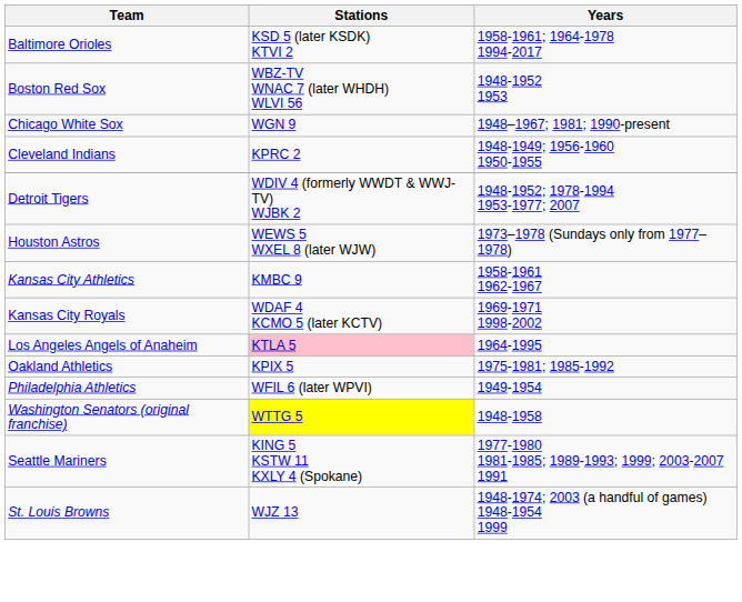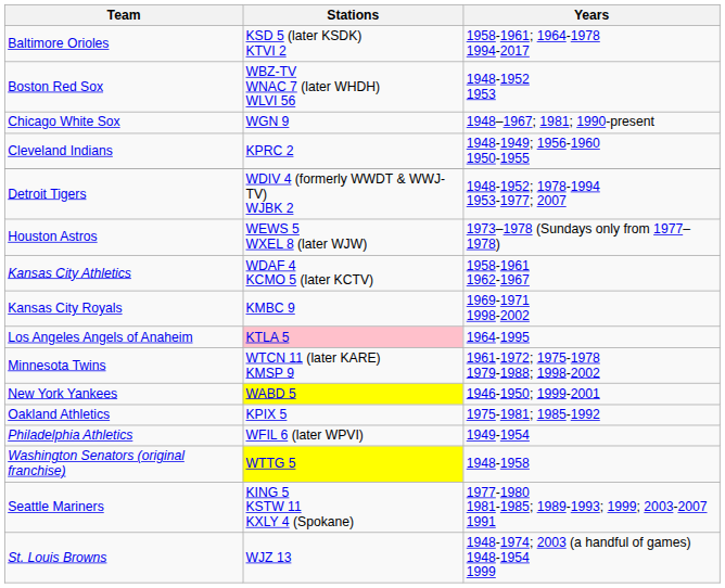Kansas City Athletics | Stations: KMBC 9 -> WDAF 4 KCMO 5 (later KCTV)
Kansas City Royals | Stations: WDAF 4 KCMO 5 (later KCTV) -> KMBC 9
+ row: Minnesota Twins | WTCN 11 (later KARE) KMSP 9 | 1961-1972; 1975-1978 1979-1988; 1998-2002
+ row: New York Yankees | WABD 5 | 1946-1950; 1999-2001
